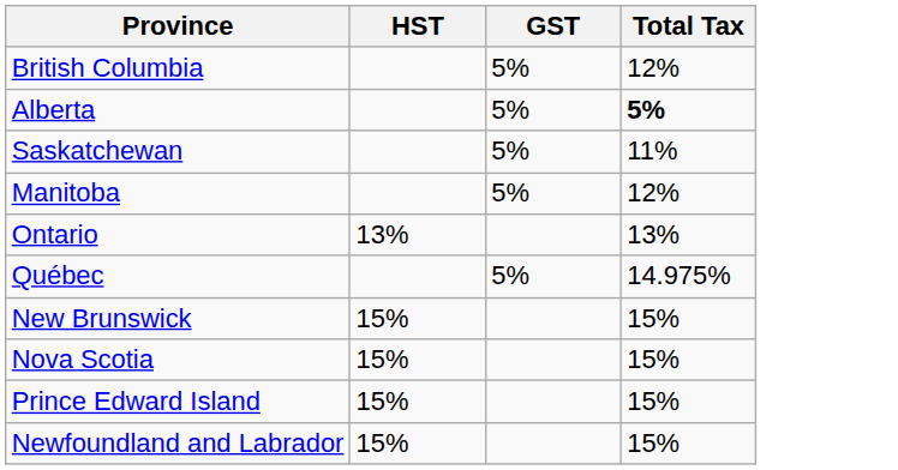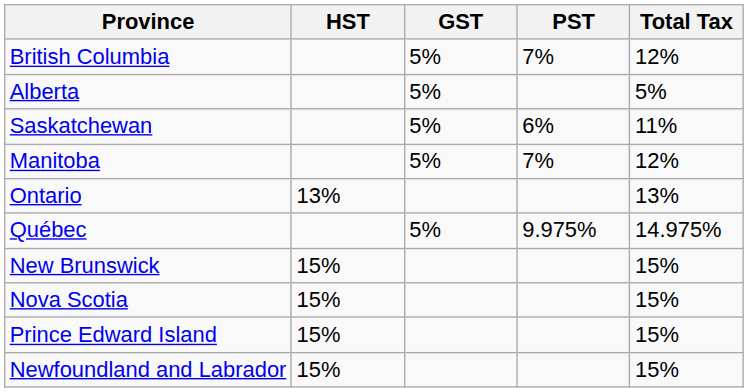+ column: PST | 7% | 6% | 7% | 9.975%
Alberta | Total Tax: bold -> normal
